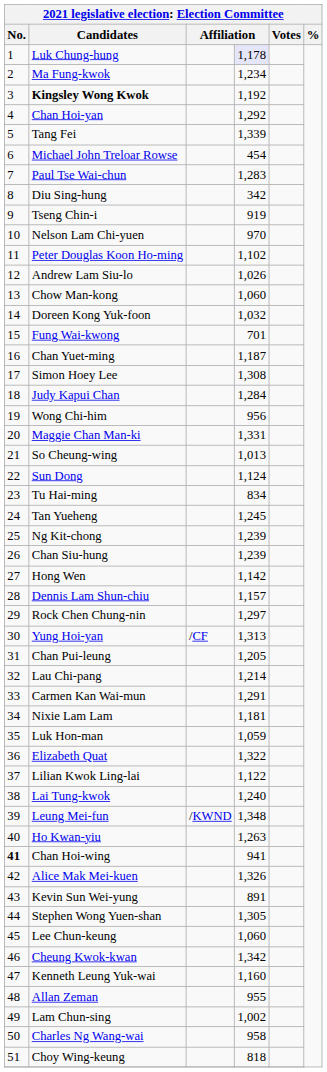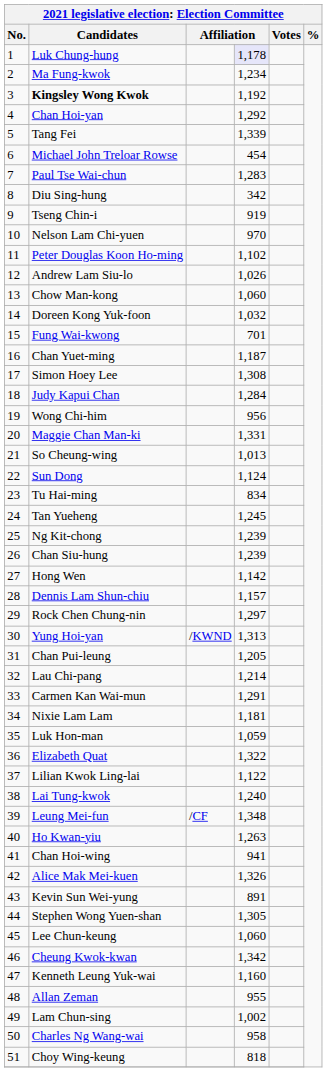Yung Hoi-yan | column 3: /CF -> /KWND
Leung Mei-fun | column 3: /KWND -> /CF
Chan Hoi-wing | No.: bold -> normal
